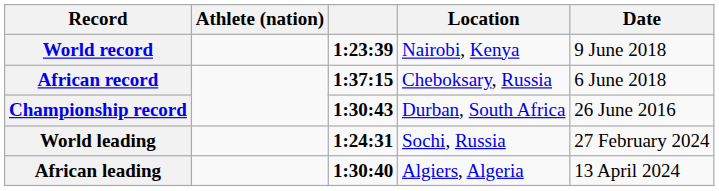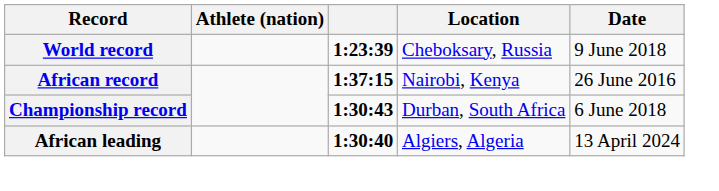World record | Location: Nairobi, Kenya -> Cheboksary, Russia
African record | Location: Cheboksary, Russia -> Nairobi, Kenya
African record | Date: 6 June 2018 -> 26 June 2016
Championship record | Date: 26 June 2016 -> 6 June 2018
- row: World leading | 1:24:31 | Sochi, Russia | 27 February 2024
